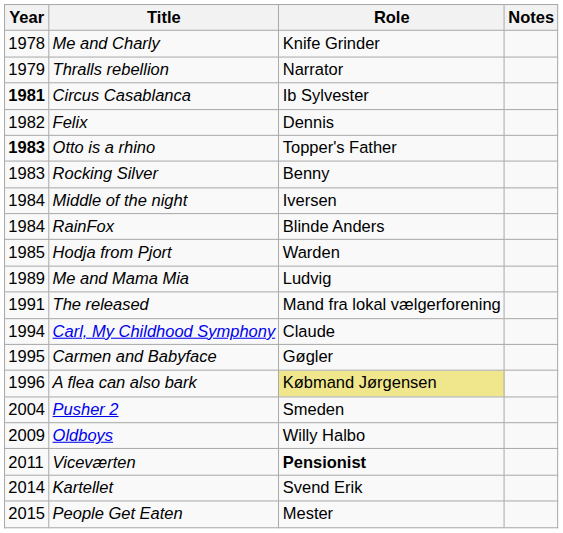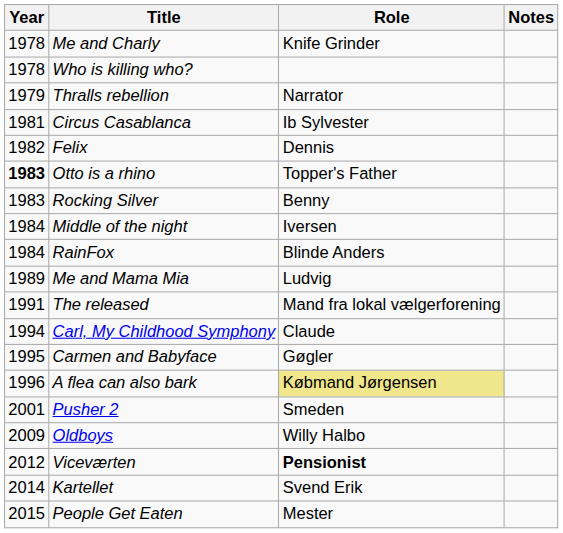+ row: 1978 | Who is killing who?
Circus Casablanca | Year: bold -> normal
- row: 1985 | Hodja from Pjort | Warden
Pusher 2 | Year: 2004 -> 2001
Viceværten | Year: 2011 -> 2012
